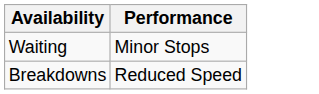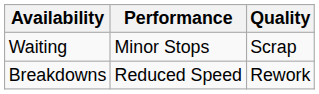+ column: Quality | Scrap | Rework
